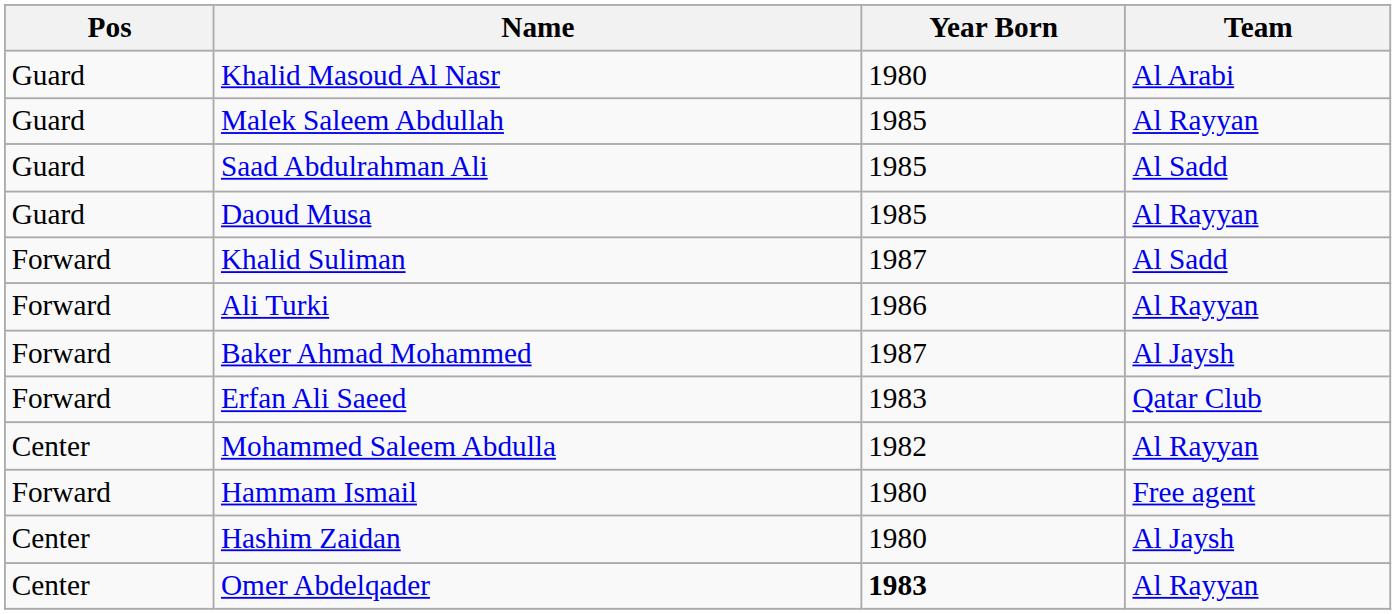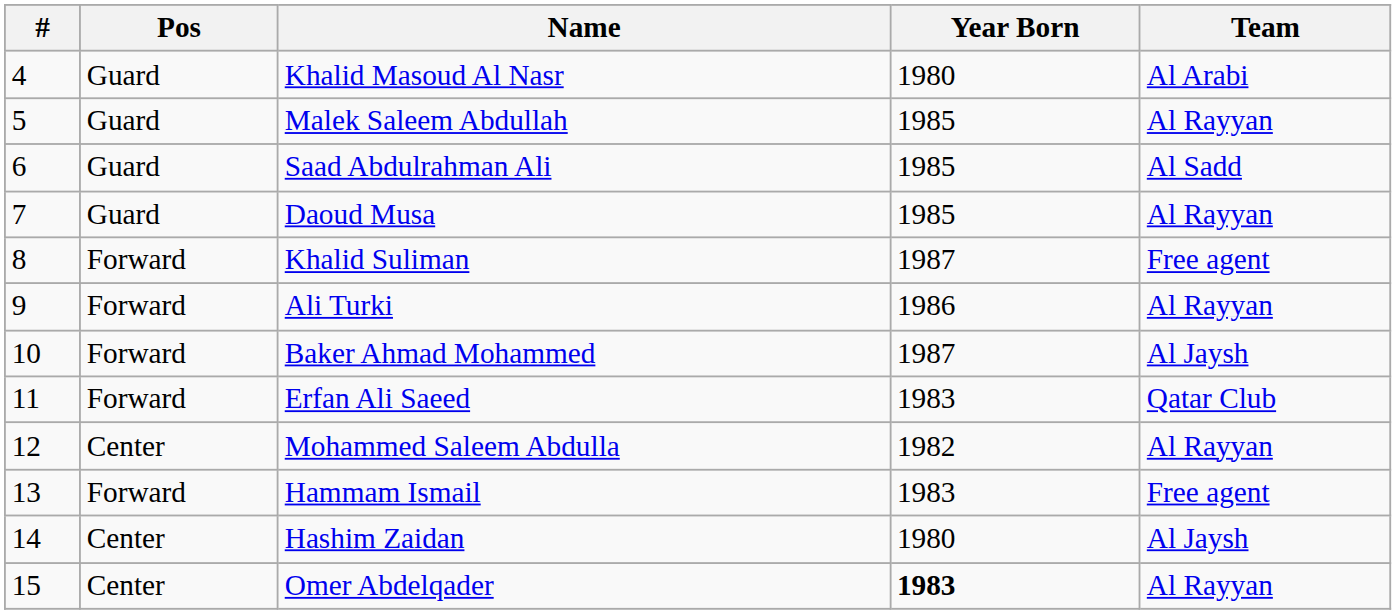+ column: # | 4 | 5 | 6 | 7 | 8 | 9 | 10 | 11 | 12 | 13 | 14 | 15
Khalid Suliman | Team: Al Sadd -> Free agent
Hammam Ismail | Year Born: 1980 -> 1983
